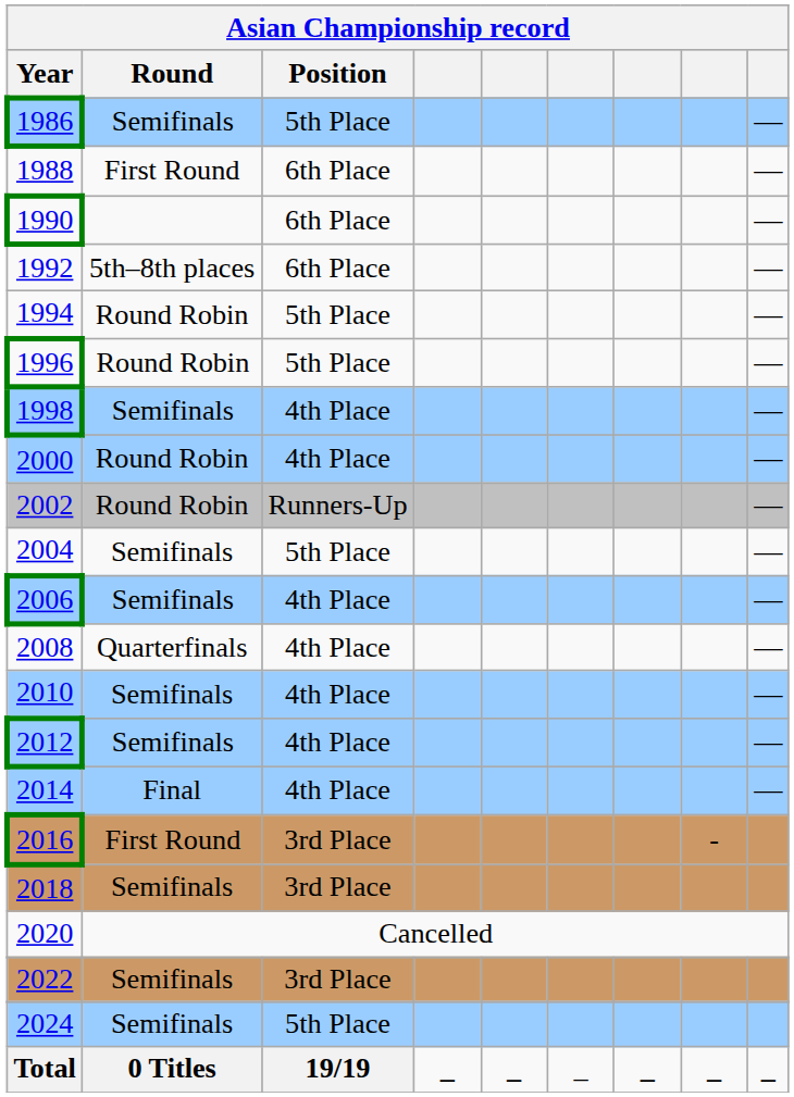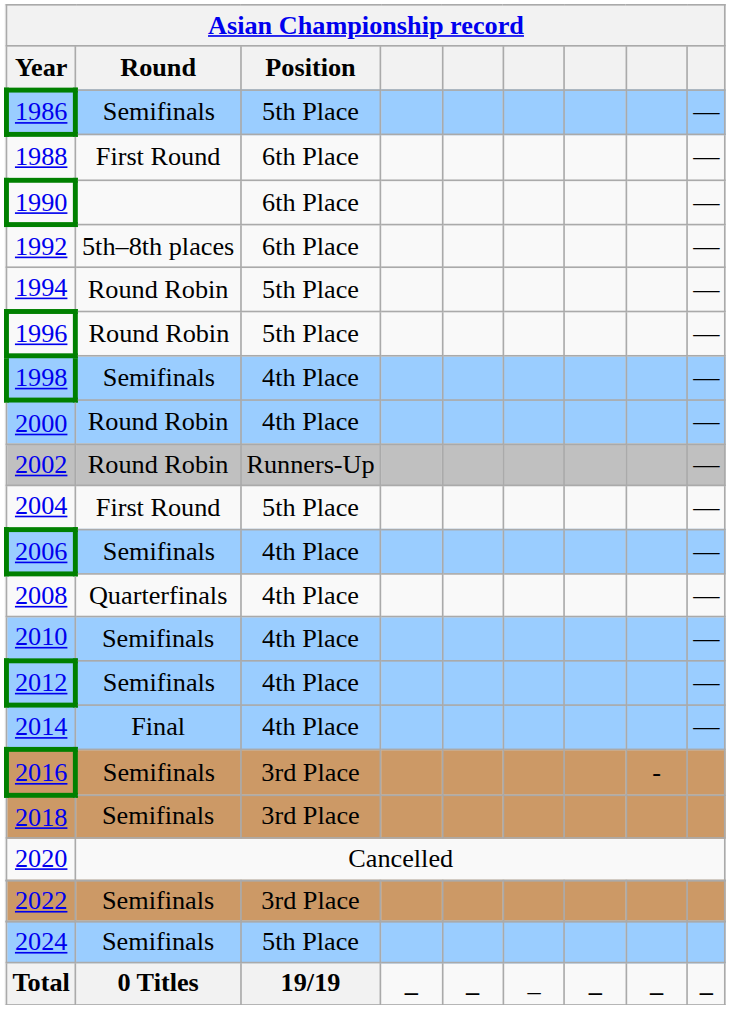2004 | Round: Semifinals -> First Round
2016 | Round: First Round -> Semifinals
